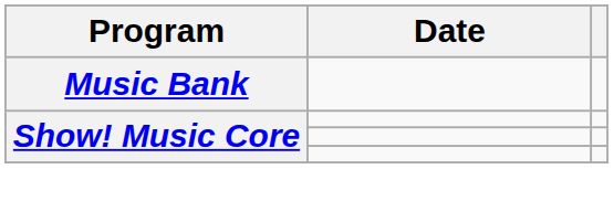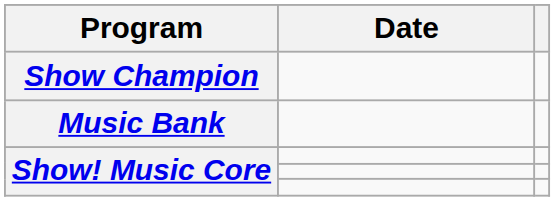+ row: Show Champion
